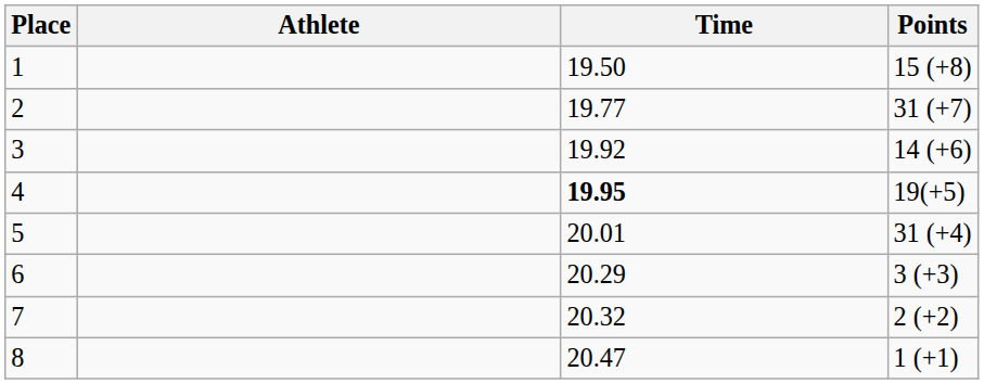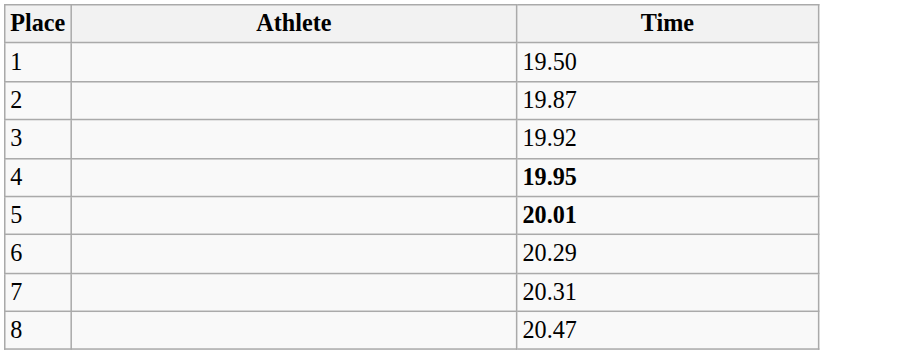- column: Points | 15 (+8) | 31 (+7) | 14 (+6) | 19(+5) | 31 (+4) | 3 (+3) | 2 (+2) | 1 (+1)
2 | Time: 19.77 -> 19.87
5 | Time: normal -> bold
7 | Time: 20.32 -> 20.31
